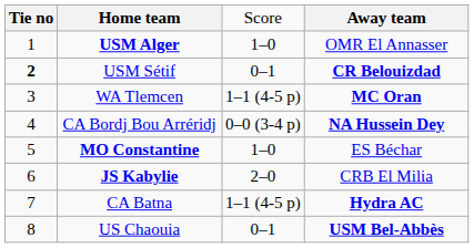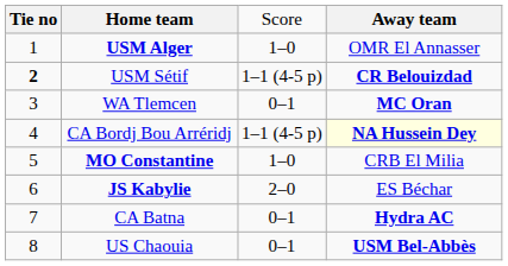USM Sétif | column 3: 0–1 -> 1–1 (4-5 p)
WA Tlemcen | column 3: 1–1 (4-5 p) -> 0–1
CA Bordj Bou Arréridj | column 3: 0–0 (3-4 p) -> 1–1 (4-5 p)
CA Bordj Bou Arréridj | column 4: no background -> lightyellow background
MO Constantine | column 4: ES Béchar -> CRB El Milia
JS Kabylie | column 4: CRB El Milia -> ES Béchar
CA Batna | column 3: 1–1 (4-5 p) -> 0–1
